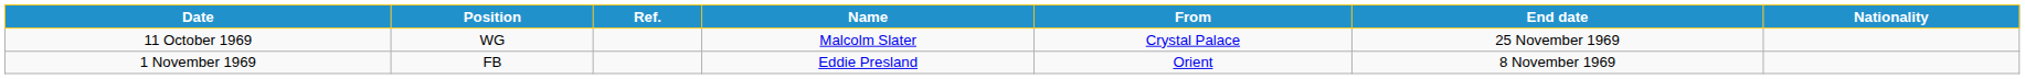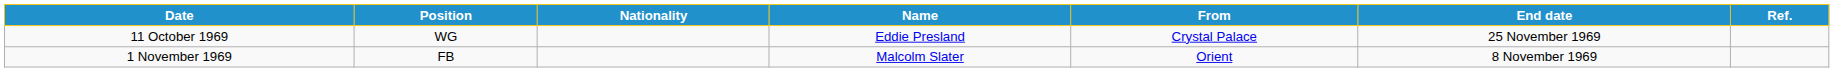columns swapped: Nationality <-> Ref.
11 October 1969 | Name: Malcolm Slater -> Eddie Presland
1 November 1969 | Name: Eddie Presland -> Malcolm Slater
